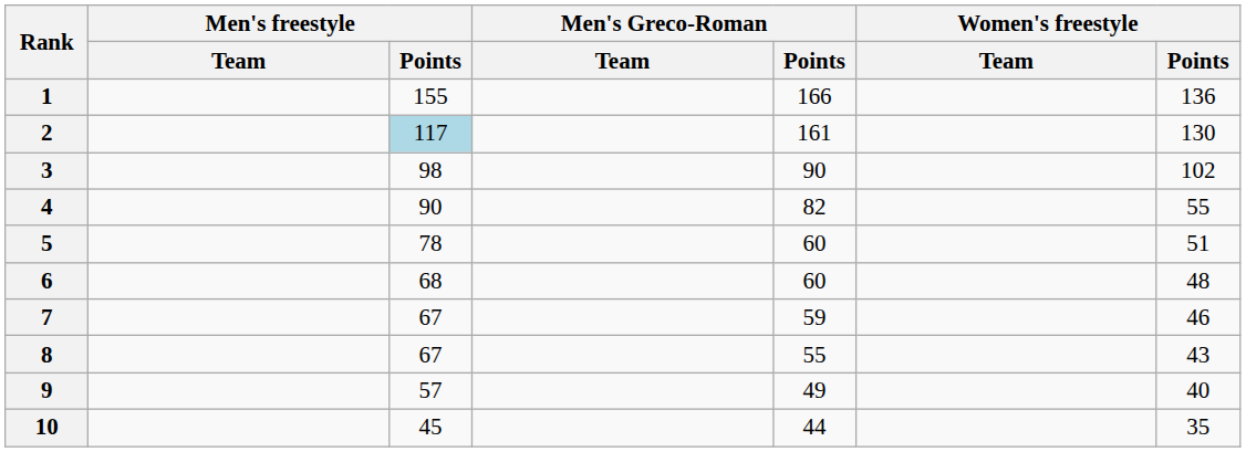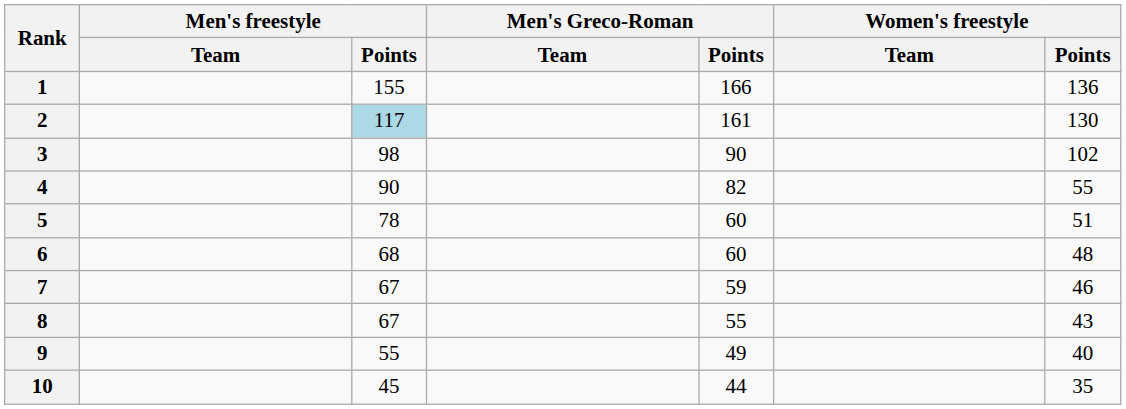9 | Men's freestyle / Points: 57 -> 55
